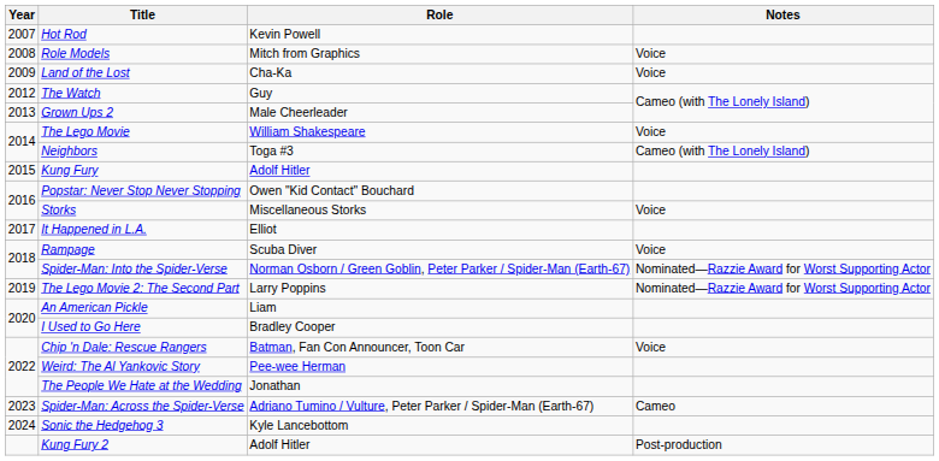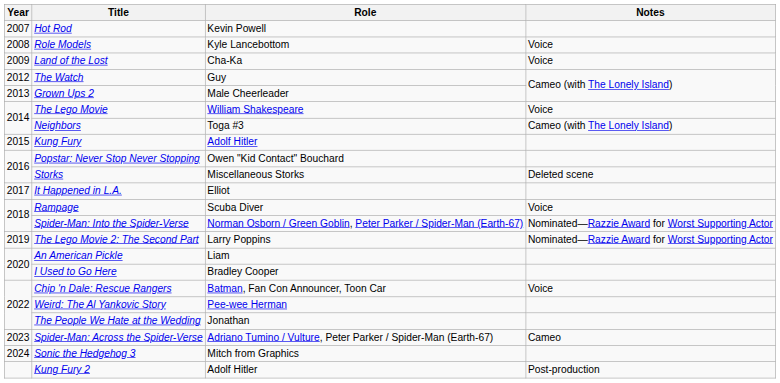Role Models | Role: Mitch from Graphics -> Kyle Lancebottom
Storks | Notes: Voice -> Deleted scene
Sonic the Hedgehog 3 | Role: Kyle Lancebottom -> Mitch from Graphics
